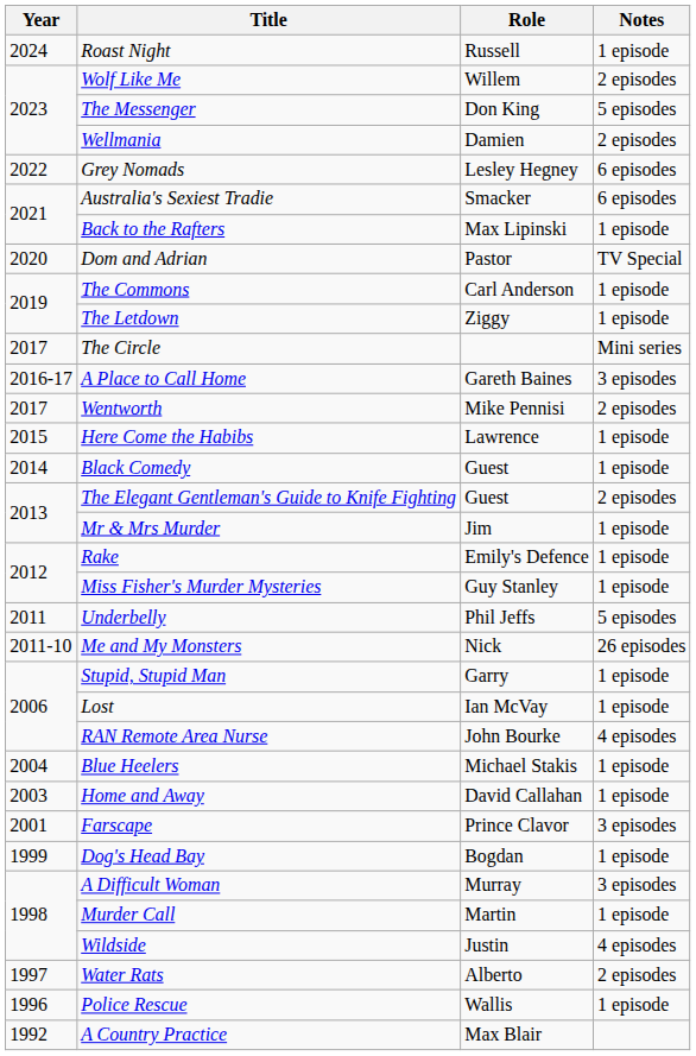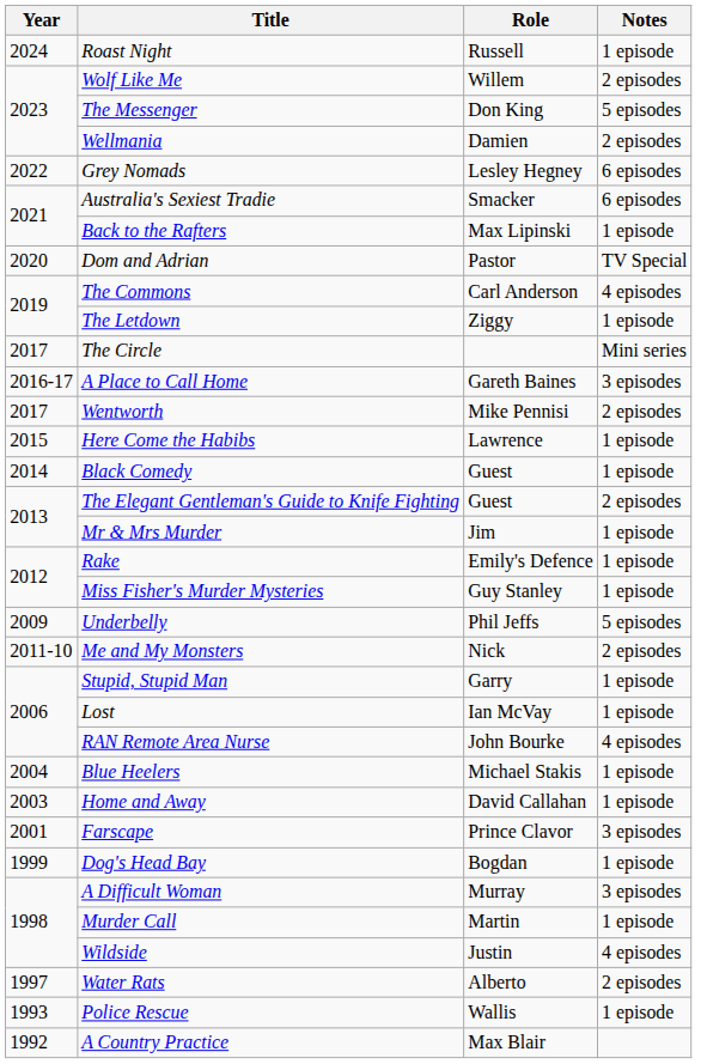The Commons | Notes: 1 episode -> 4 episodes
Underbelly | Year: 2011 -> 2009
Me and My Monsters | Notes: 26 episodes -> 2 episodes
Police Rescue | Year: 1996 -> 1993
